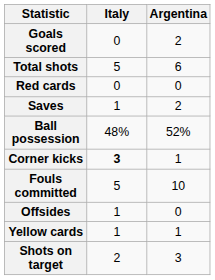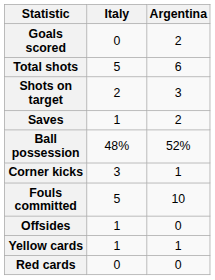rows swapped: Shots on target <-> Red cards
Corner kicks | Italy: bold -> normal
